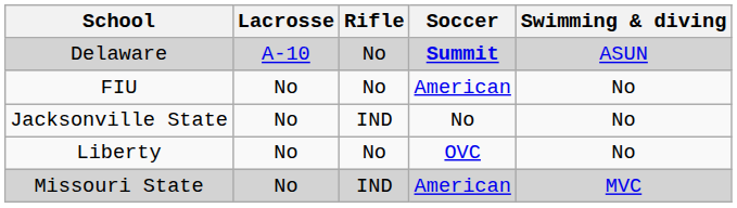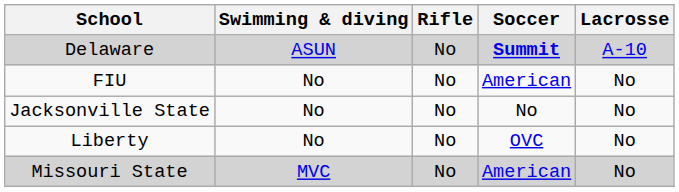columns swapped: Lacrosse <-> Swimming & diving
Jacksonville State | Rifle: IND -> No
Missouri State | Rifle: IND -> No
